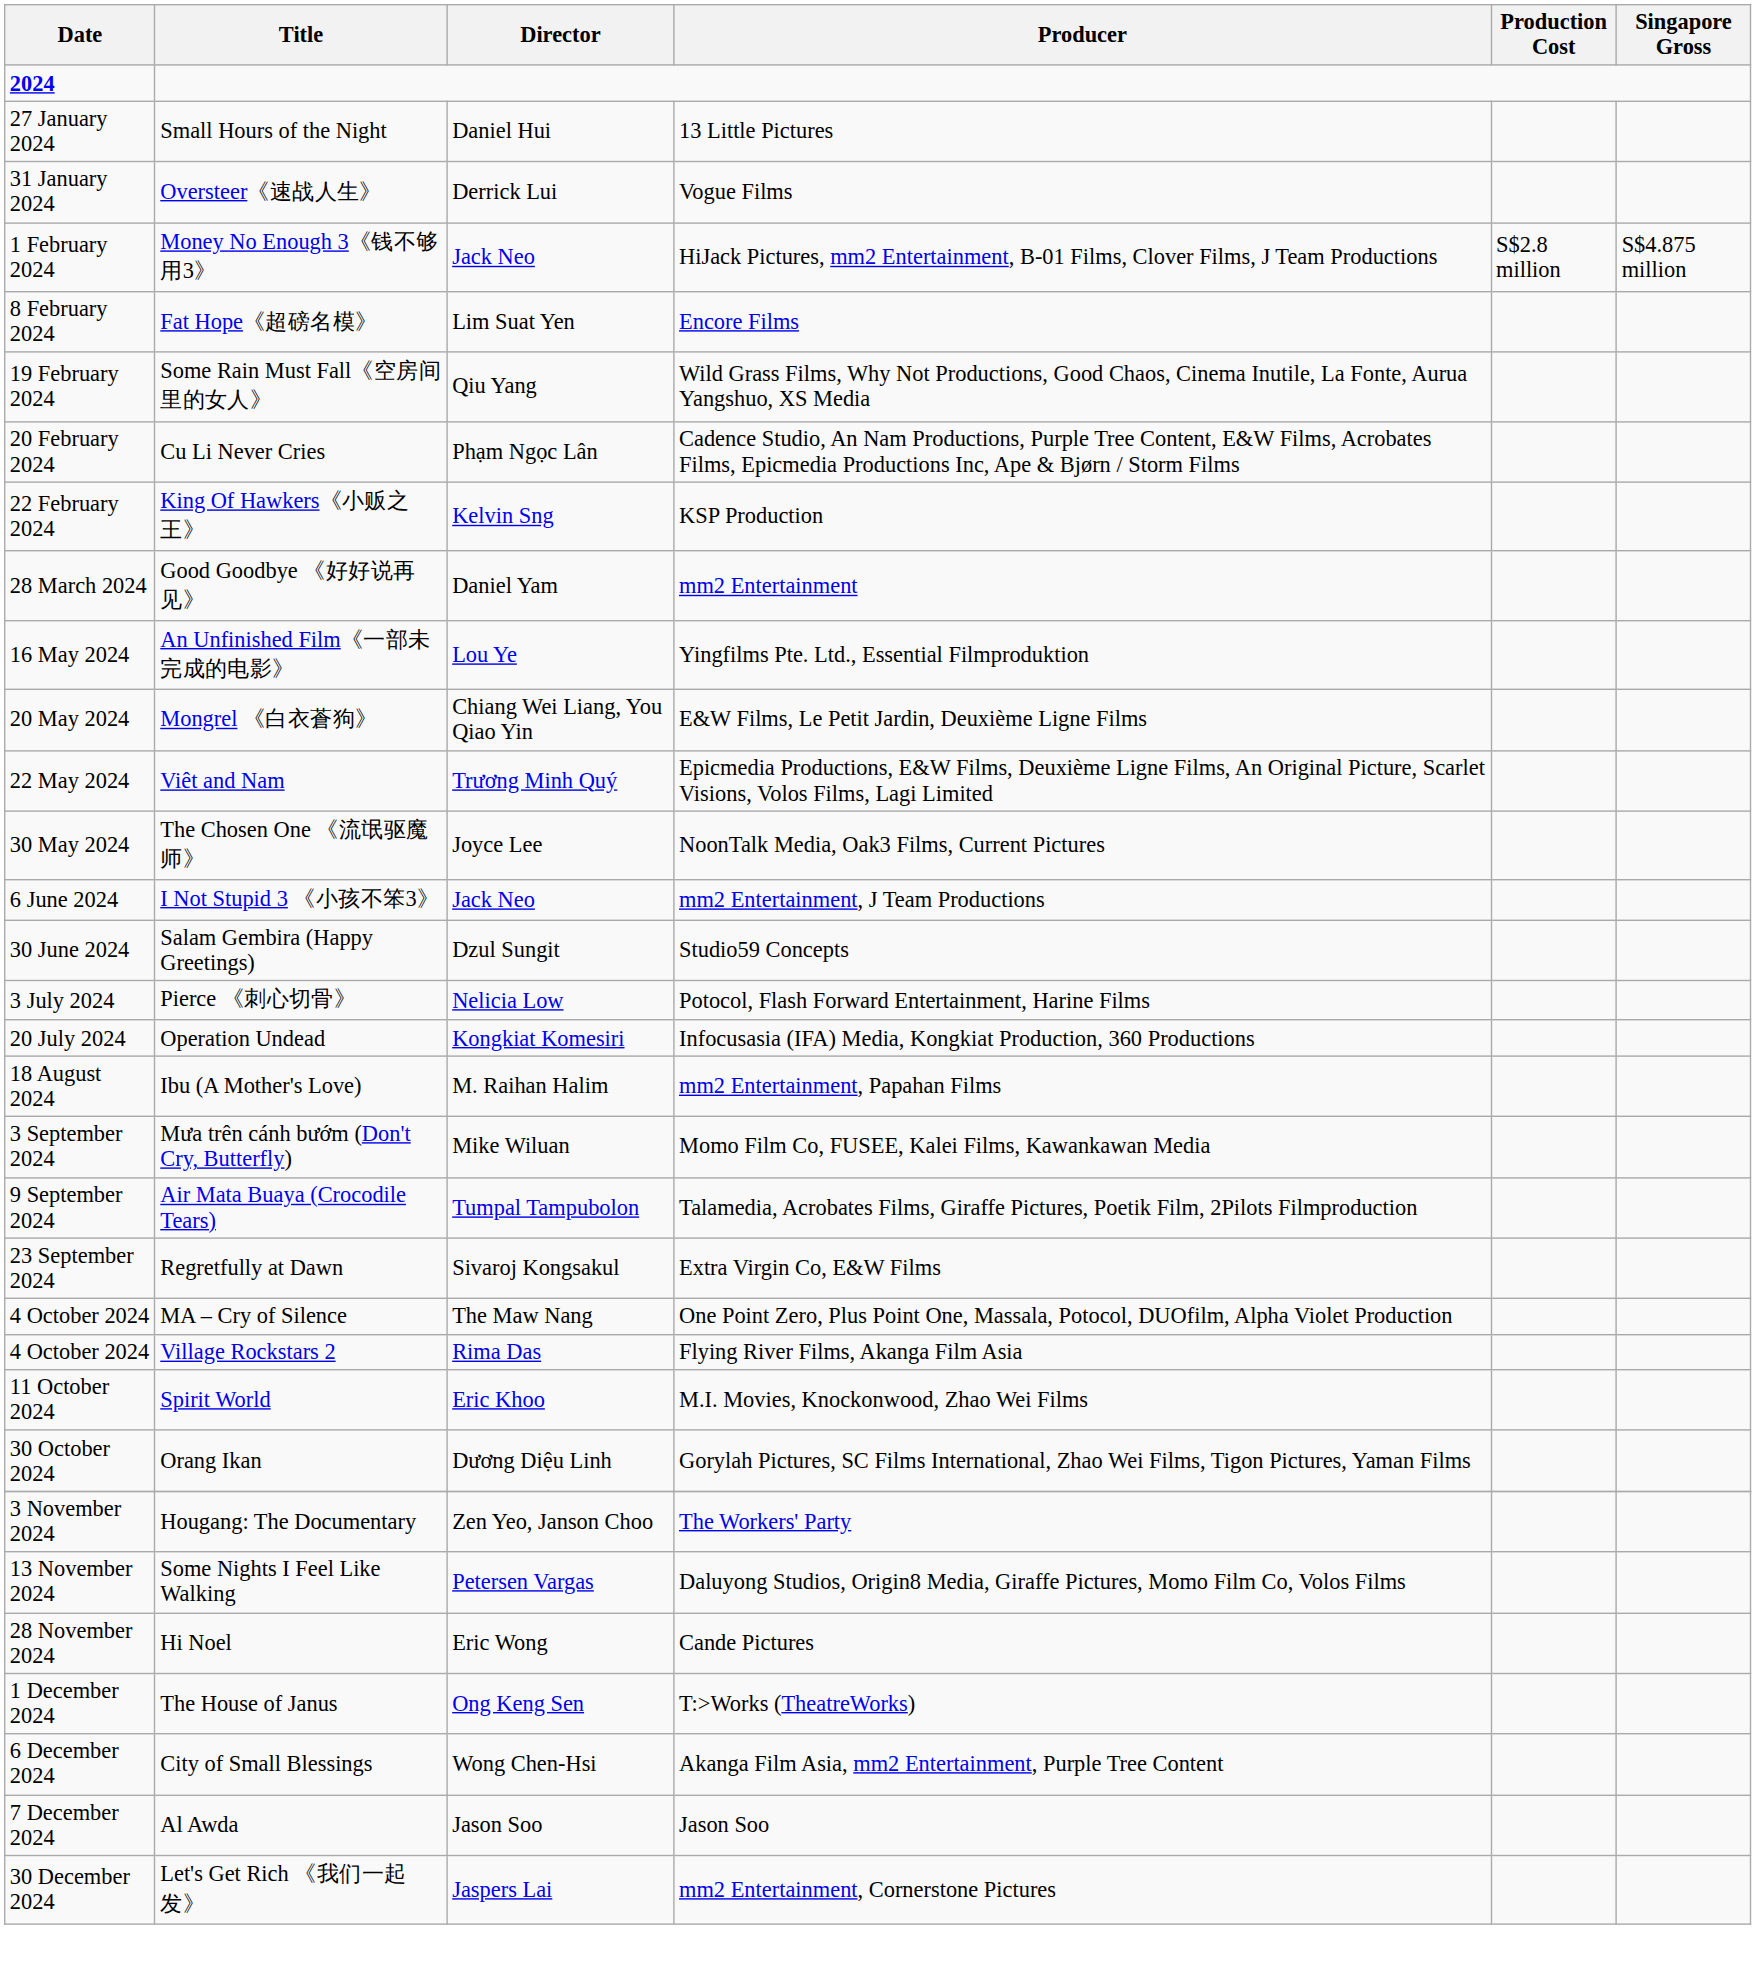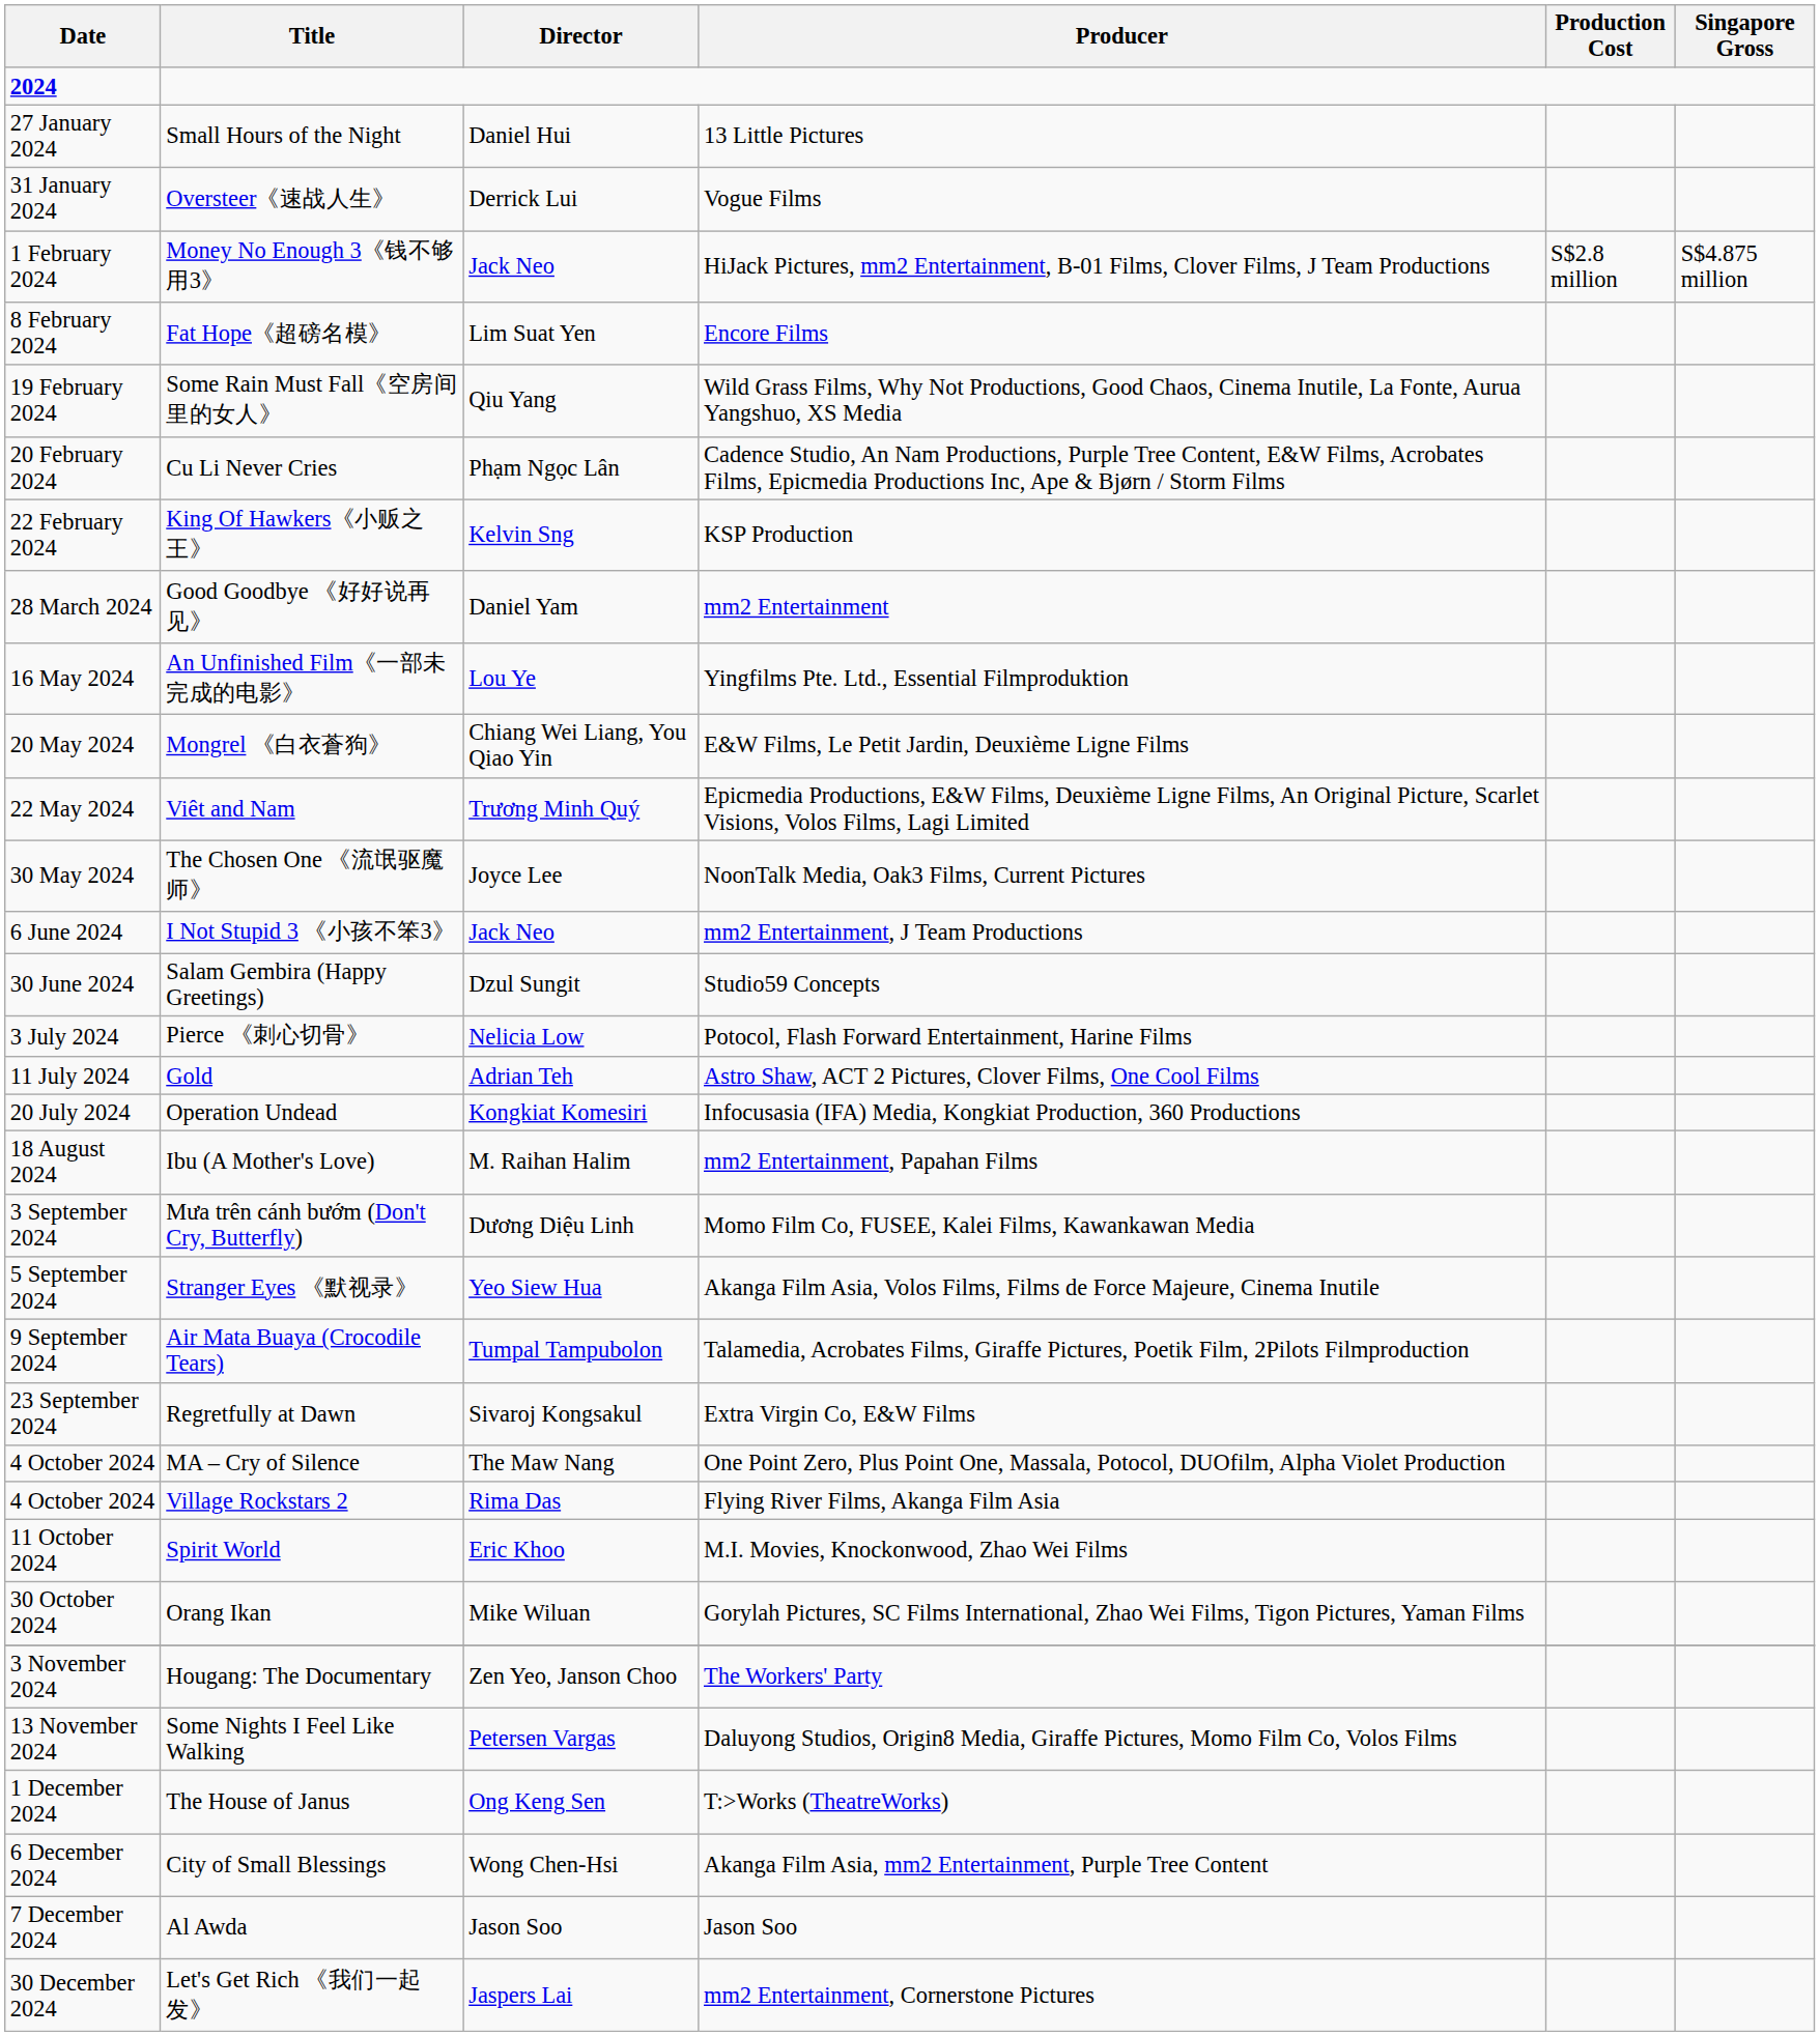+ row: 11 July 2024 | Gold | Adrian Teh | Astro Shaw, ACT 2 Pictures, Clover Films, One Cool Films
Mưa trên cánh bướm (Don't Cry, Butterfly) | Director: Mike Wiluan -> Dương Diệu Linh
+ row: 5 September 2024 | Stranger Eyes 《默视录》 | Yeo Siew Hua | Akanga Film Asia, Volos Films, Films de Force Majeure, Cinema Inutile
Orang Ikan | Director: Dương Diệu Linh -> Mike Wiluan
- row: 28 November 2024 | Hi Noel | Eric Wong | Cande Pictures
